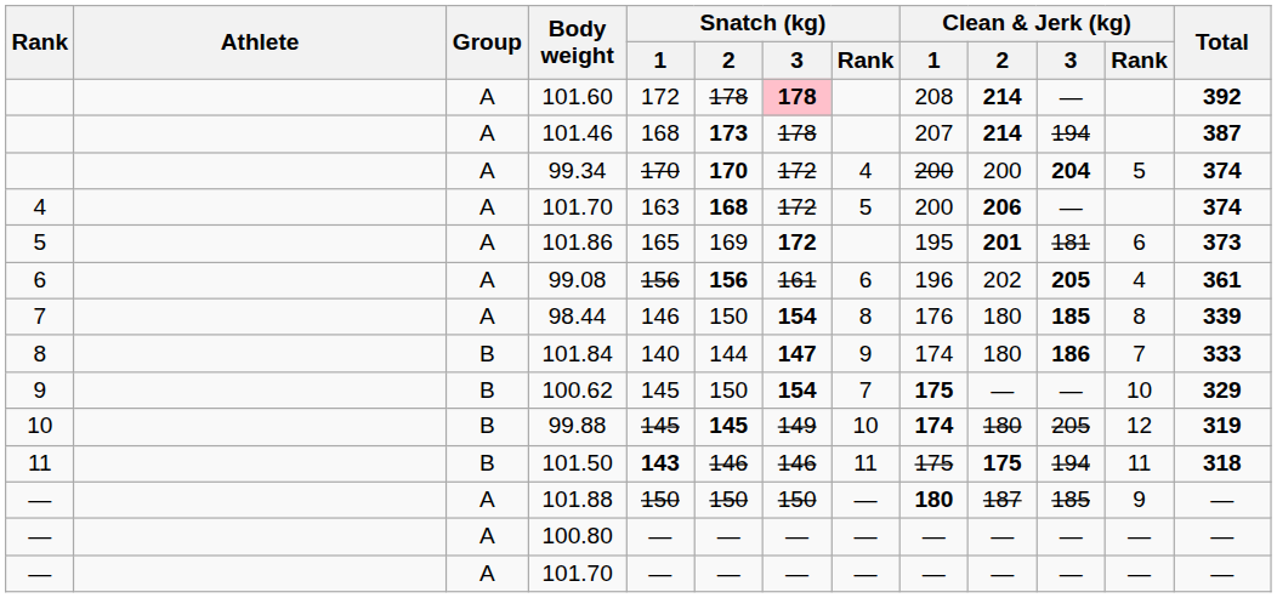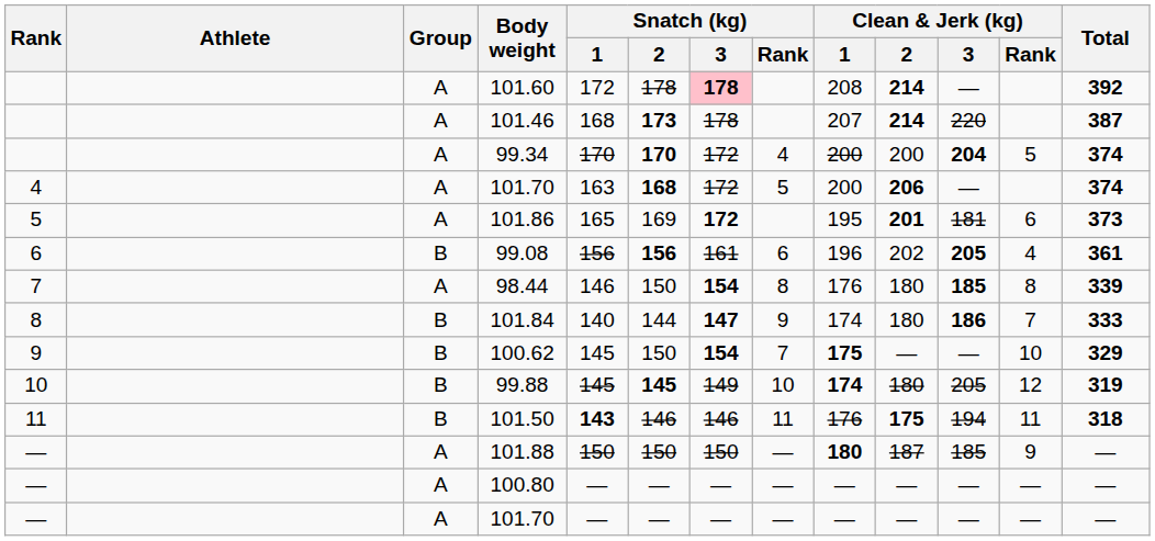101.46 | Clean & Jerk (kg) / 3: 194 -> 220
99.08 | Group: A -> B
101.50 | Clean & Jerk (kg) / 1: 175 -> 176
